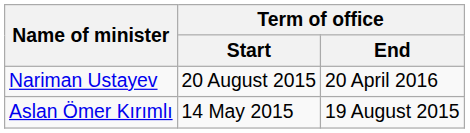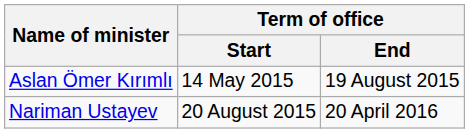rows swapped: Aslan Ömer Kırımlı <-> Nariman Ustayev
